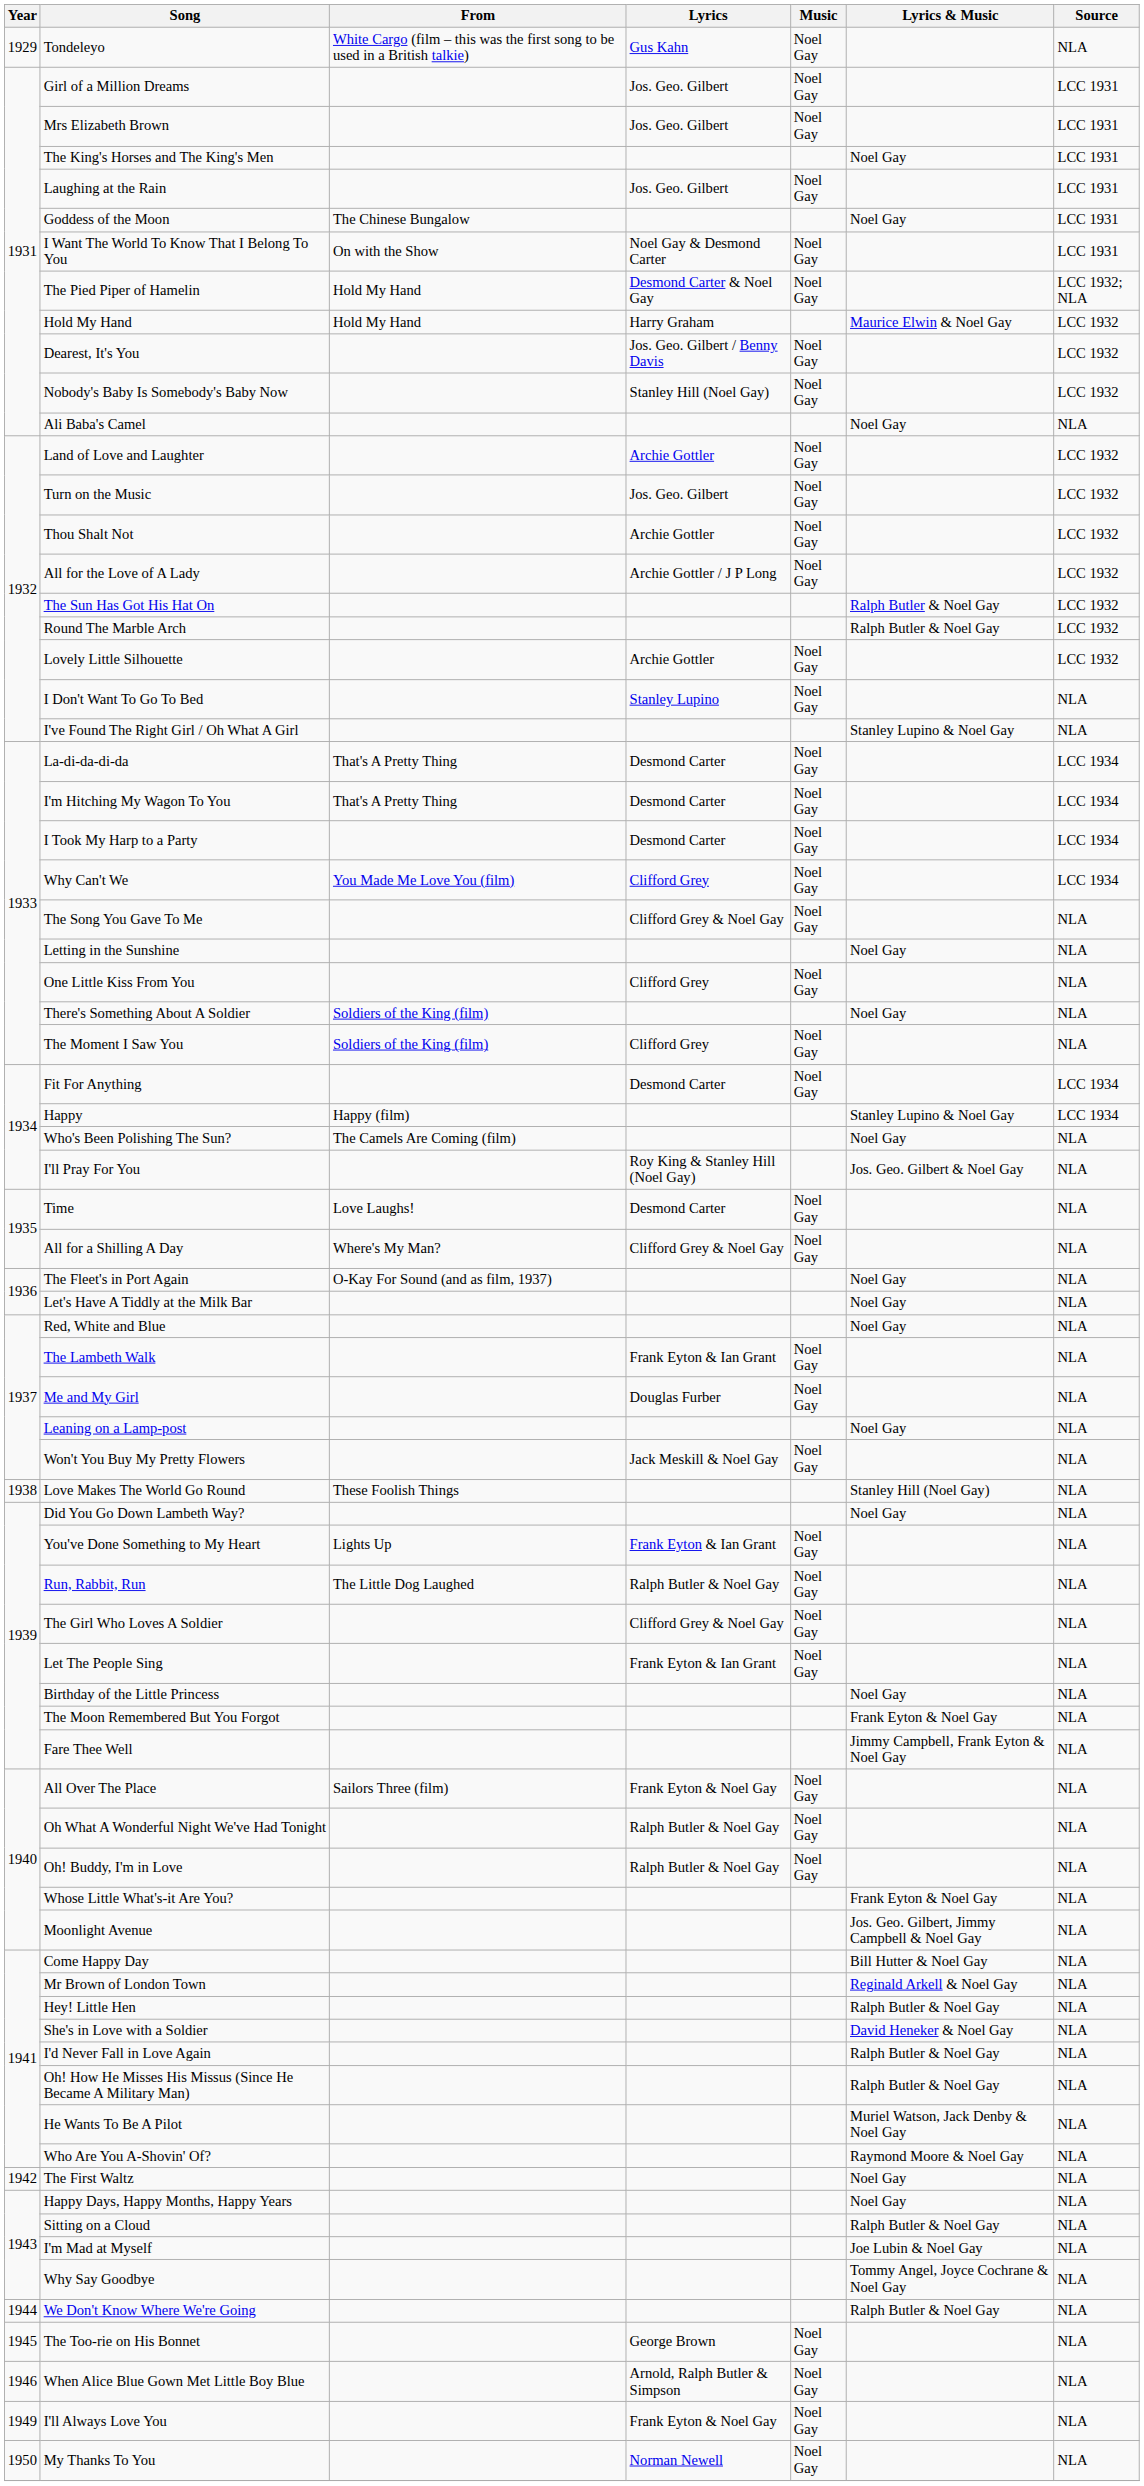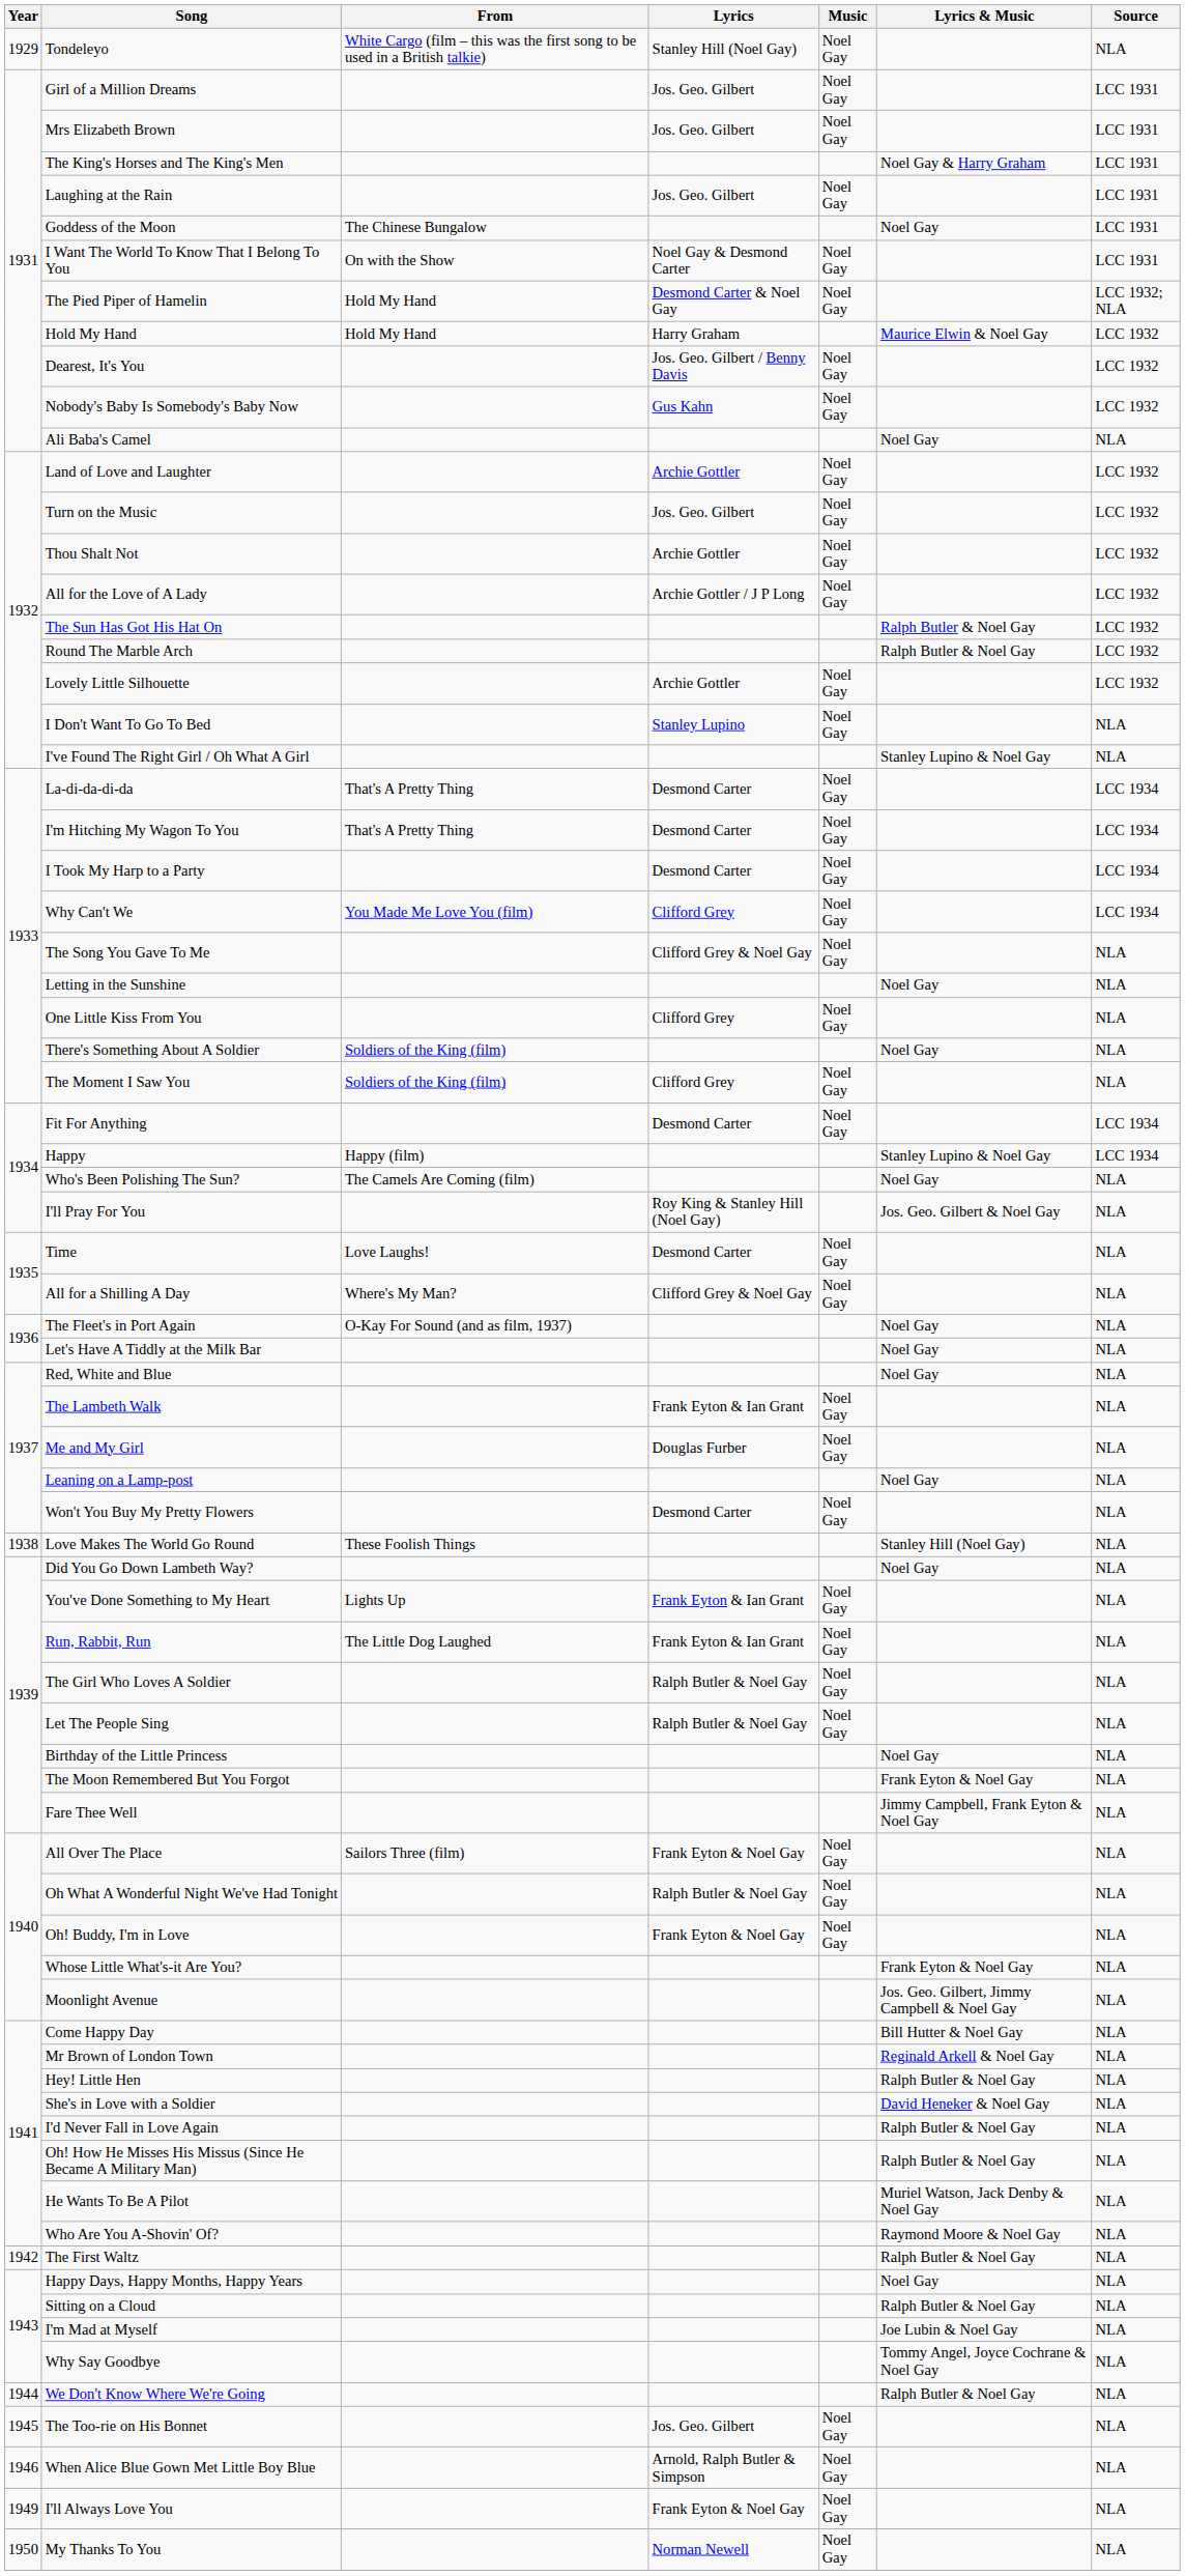Tondeleyo | Lyrics: Gus Kahn -> Stanley Hill (Noel Gay)
The King's Horses and The King's Men | Lyrics & Music: Noel Gay -> Noel Gay & Harry Graham
Nobody's Baby Is Somebody's Baby Now | Lyrics: Stanley Hill (Noel Gay) -> Gus Kahn
Won't You Buy My Pretty Flowers | Lyrics: Jack Meskill & Noel Gay -> Desmond Carter
Run, Rabbit, Run | Lyrics: Ralph Butler & Noel Gay -> Frank Eyton & Ian Grant
The Girl Who Loves A Soldier | Lyrics: Clifford Grey & Noel Gay -> Ralph Butler & Noel Gay
Let The People Sing | Lyrics: Frank Eyton & Ian Grant -> Ralph Butler & Noel Gay
Oh! Buddy, I'm in Love | Lyrics: Ralph Butler & Noel Gay -> Frank Eyton & Noel Gay
The First Waltz | Lyrics & Music: Noel Gay -> Ralph Butler & Noel Gay
The Too-rie on His Bonnet | Lyrics: George Brown -> Jos. Geo. Gilbert
